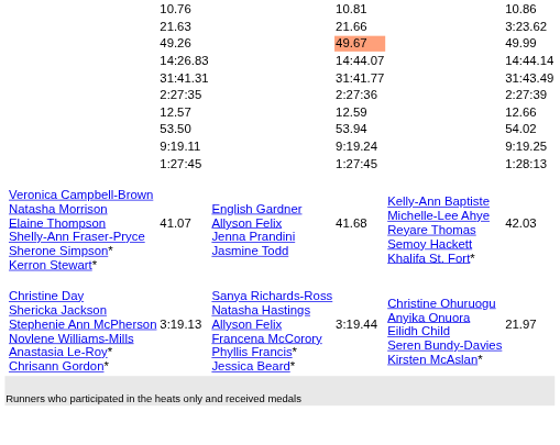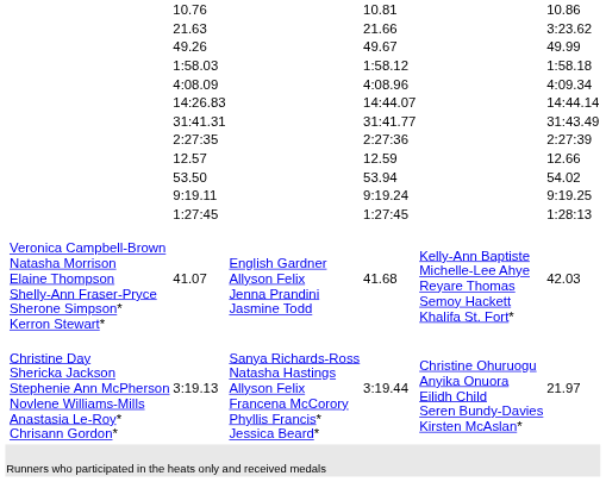49.26 | column 5: lightsalmon background -> no background
+ row: 1:58.03 | 1:58.12 | 1:58.18
+ row: 4:08.09 | 4:08.96 | 4:09.34
